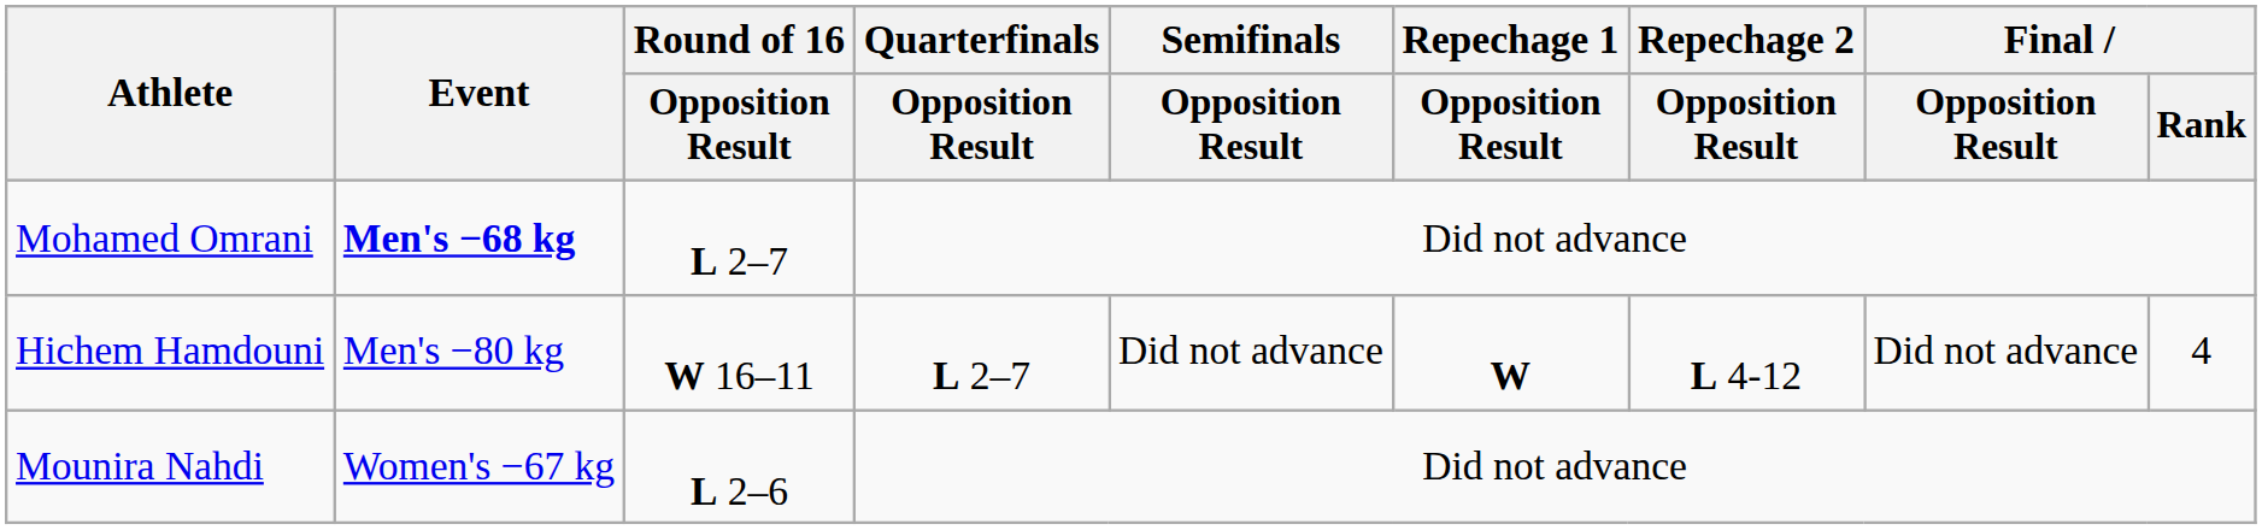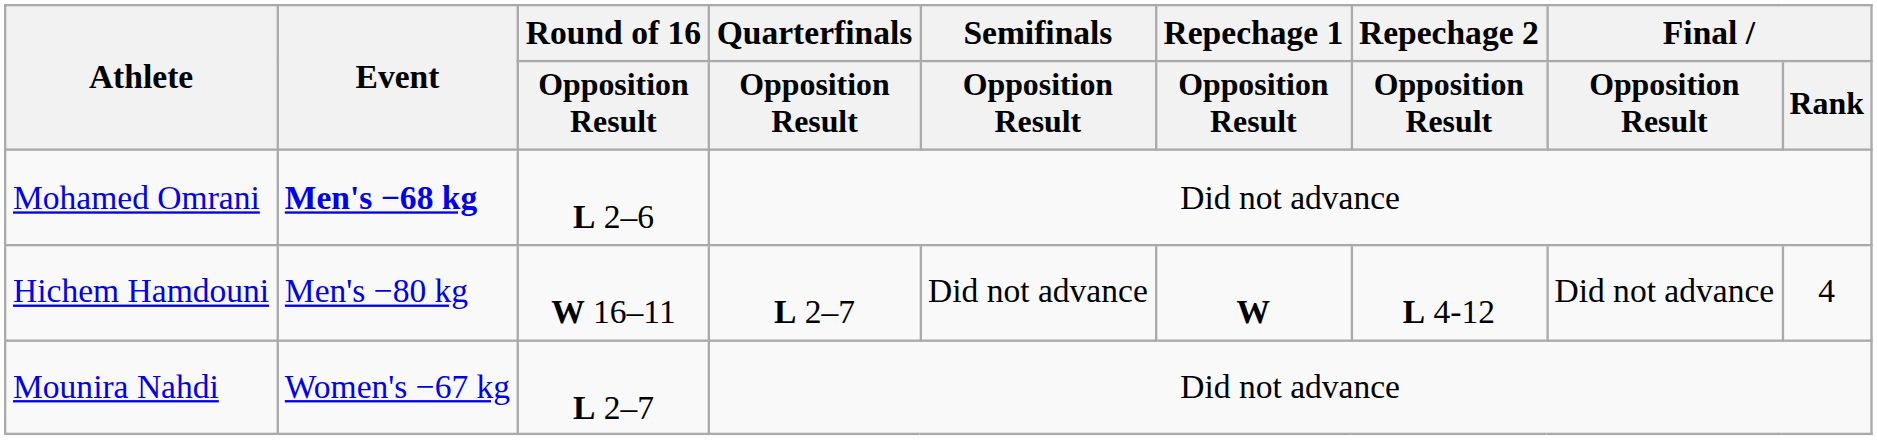Mohamed Omrani | Round of 16 / Opposition Result: L 2–7 -> L 2–6
Mounira Nahdi | Round of 16 / Opposition Result: L 2–6 -> L 2–7
